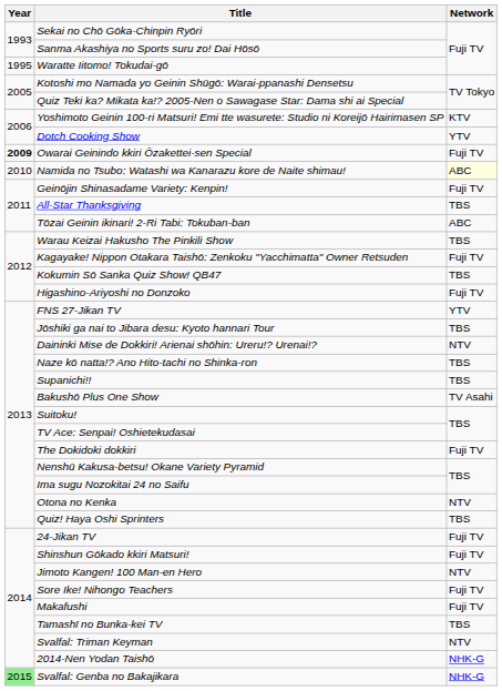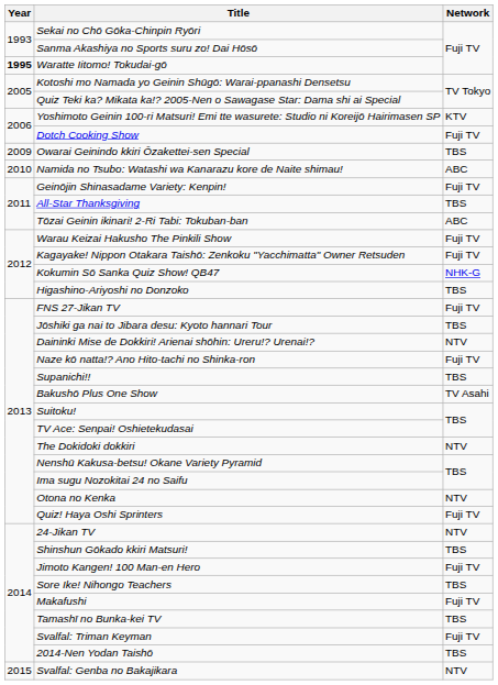Waratte Iitomo! Tokudai-gō | Year: normal -> bold
Dotch Cooking Show | Network: YTV -> Fuji TV
Owarai Geinindo kkiri Ōzakettei-sen Special | Year: bold -> normal
Owarai Geinindo kkiri Ōzakettei-sen Special | Network: Fuji TV -> TBS
Namida no Tsubo: Watashi wa Kanarazu kore de Naite shimau! | Network: lightyellow background -> no background
Warau Keizai Hakusho The Pinkili Show | Network: TBS -> Fuji TV
Kokumin Sō Sanka Quiz Show! QB47 | Network: TBS -> NHK-G
Higashino-Ariyoshi no Donzoko | Network: Fuji TV -> TBS
FNS 27-Jikan TV | Network: YTV -> Fuji TV
Naze kō natta!? Ano Hito-tachi no Shinka-ron | Network: TBS -> Fuji TV
The Dokidoki dokkiri | Network: Fuji TV -> NTV
Quiz! Haya Oshi Sprinters | Network: TBS -> Fuji TV
24-Jikan TV | Network: Fuji TV -> NTV
Shinshun Gōkado kkiri Matsuri! | Network: Fuji TV -> TBS
Jimoto Kangen! 100 Man-en Hero | Network: NTV -> Fuji TV
Sore Ike! Nihongo Teachers | Network: Fuji TV -> TBS
Svalfal: Triman Keyman | Network: NTV -> Fuji TV
2014-Nen Yodan Taishō | Network: NHK-G -> TBS
Svalfal: Genba no Bakajikara | Year: lightgreen background -> no background
Svalfal: Genba no Bakajikara | Network: NHK-G -> NTV
